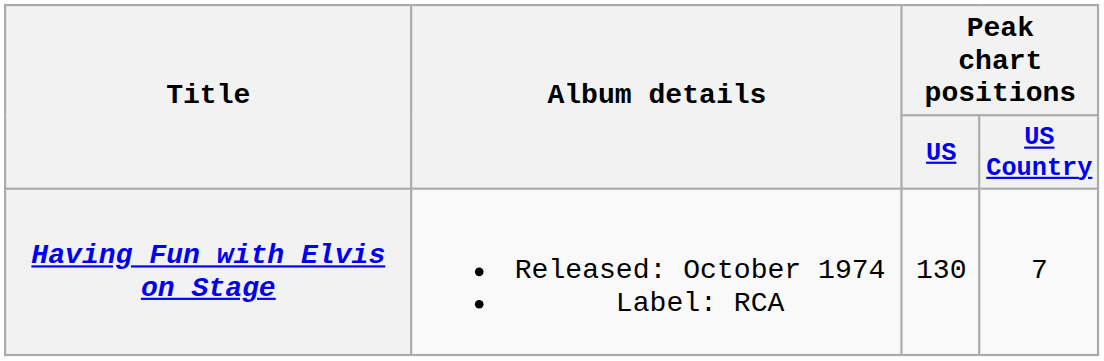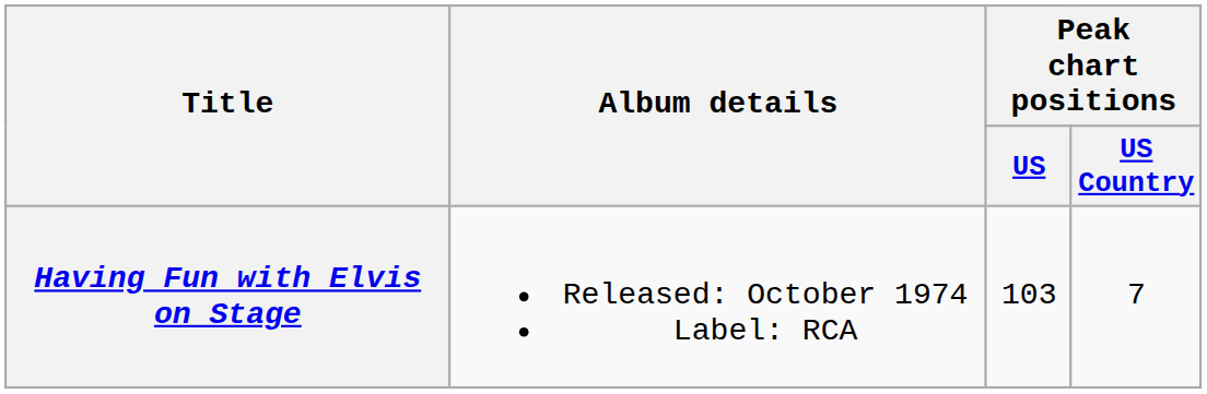Having Fun with Elvis on Stage | Peak chart positions / US: 130 -> 103
